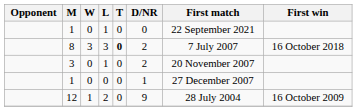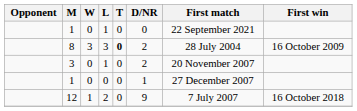8 | First match: 7 July 2007 -> 28 July 2004
8 | First win: 16 October 2018 -> 16 October 2009
12 | First match: 28 July 2004 -> 7 July 2007
12 | First win: 16 October 2009 -> 16 October 2018
